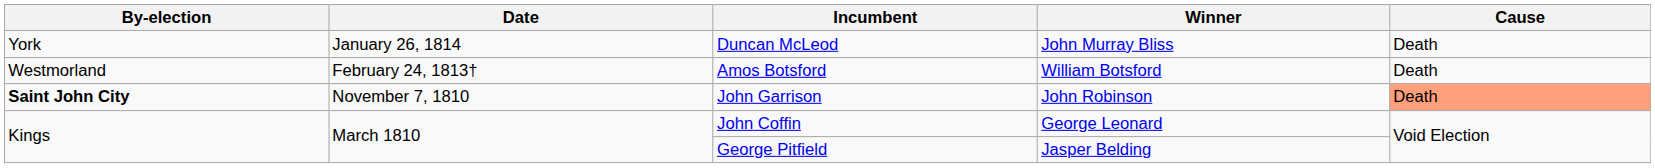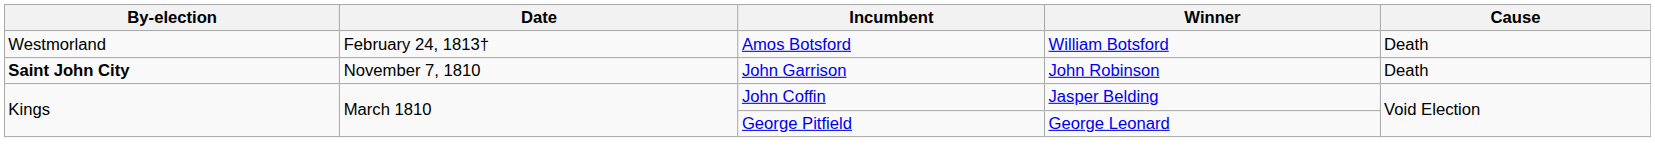- row: York | January 26, 1814 | Duncan McLeod | John Murray Bliss | Death
John Garrison | Cause: lightsalmon background -> no background
John Coffin | Winner: George Leonard -> Jasper Belding
George Pitfield | Winner: Jasper Belding -> George Leonard
